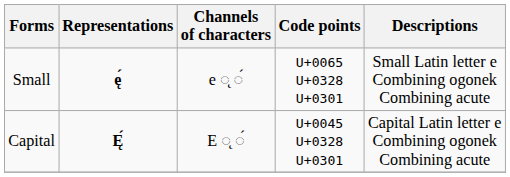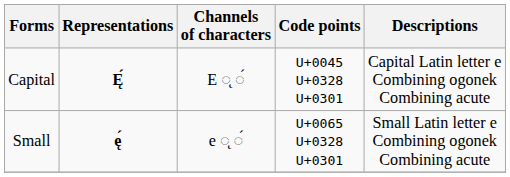rows swapped: Capital <-> Small
